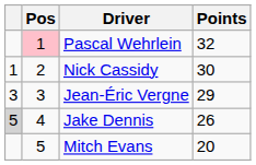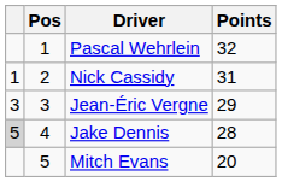Pascal Wehrlein | Pos: pink background -> no background
Nick Cassidy | Points: 30 -> 31
Jake Dennis | Points: 26 -> 28
